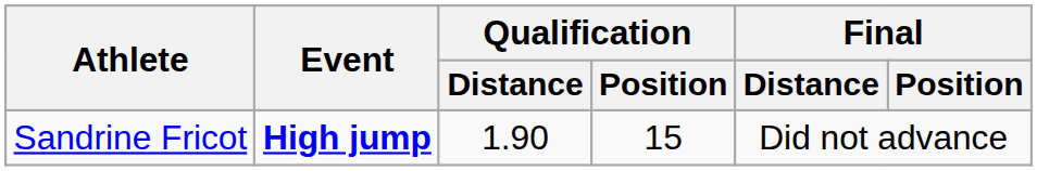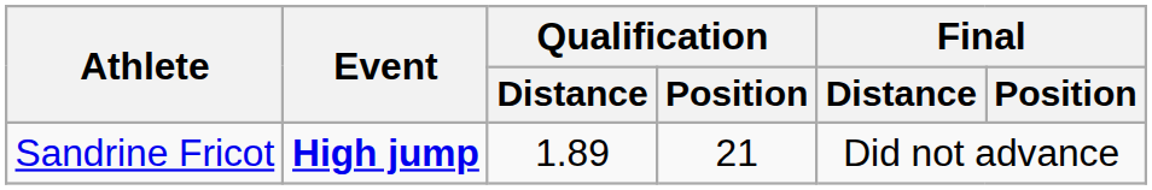Sandrine Fricot | Qualification / Distance: 1.90 -> 1.89
Sandrine Fricot | Qualification / Position: 15 -> 21
